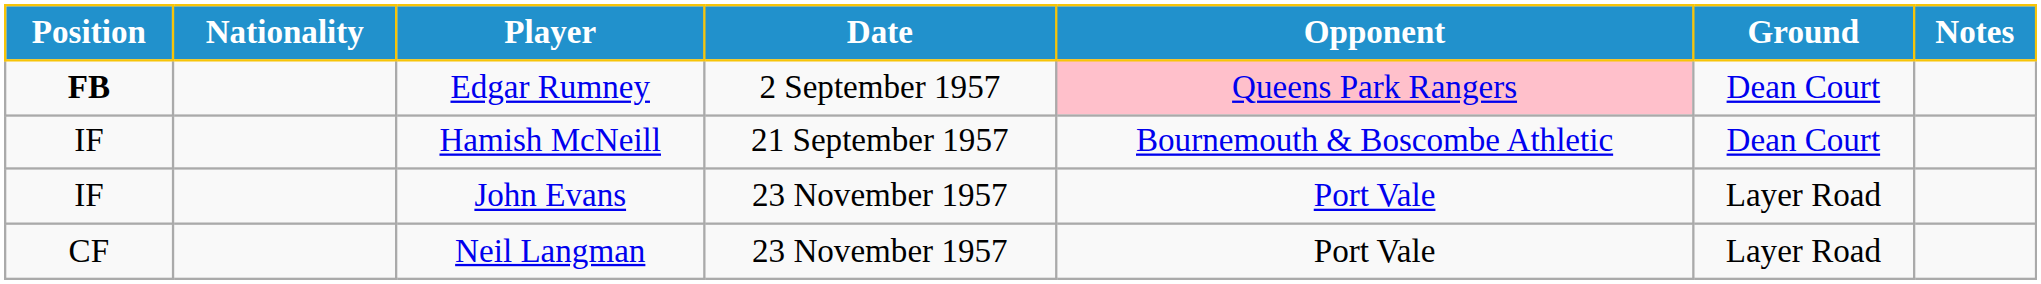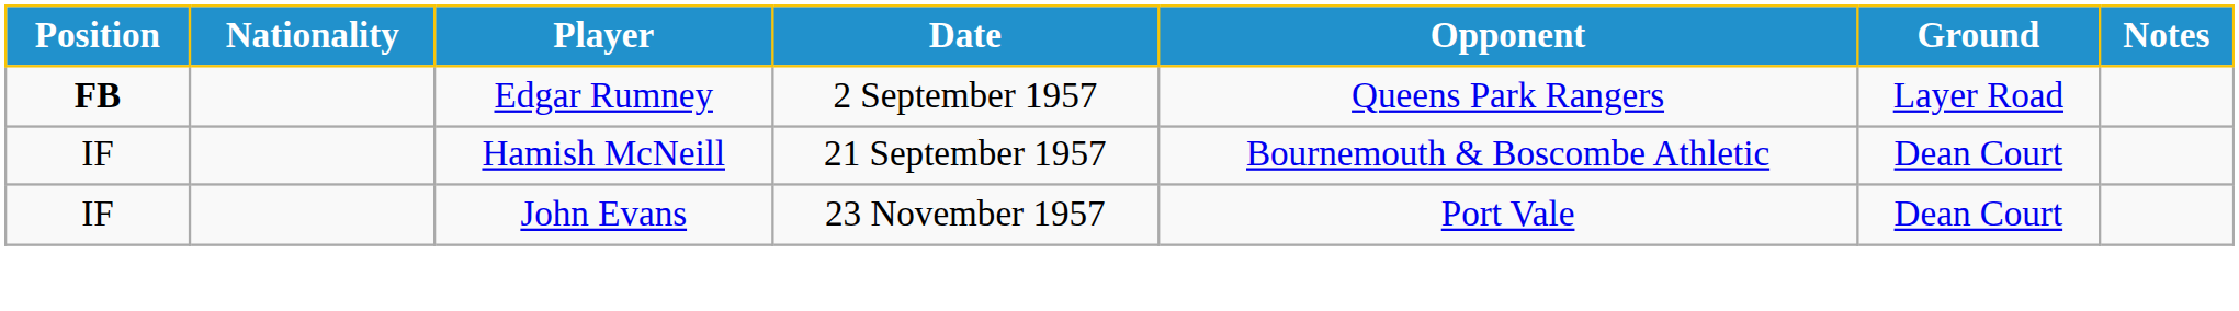Edgar Rumney | Opponent: pink background -> no background
Edgar Rumney | Ground: Dean Court -> Layer Road
John Evans | Ground: Layer Road -> Dean Court
- row: CF | Neil Langman | 23 November 1957 | Port Vale | Layer Road
